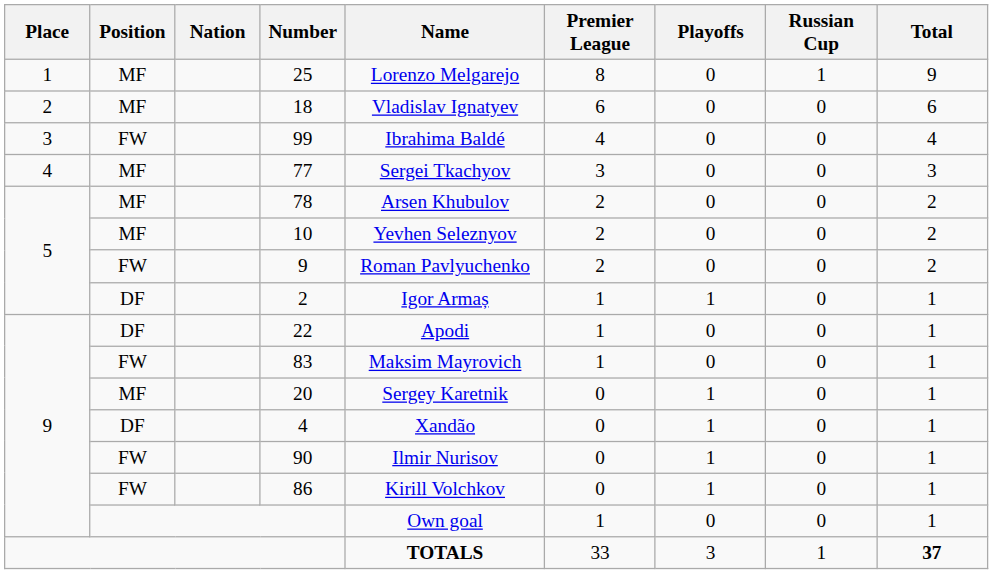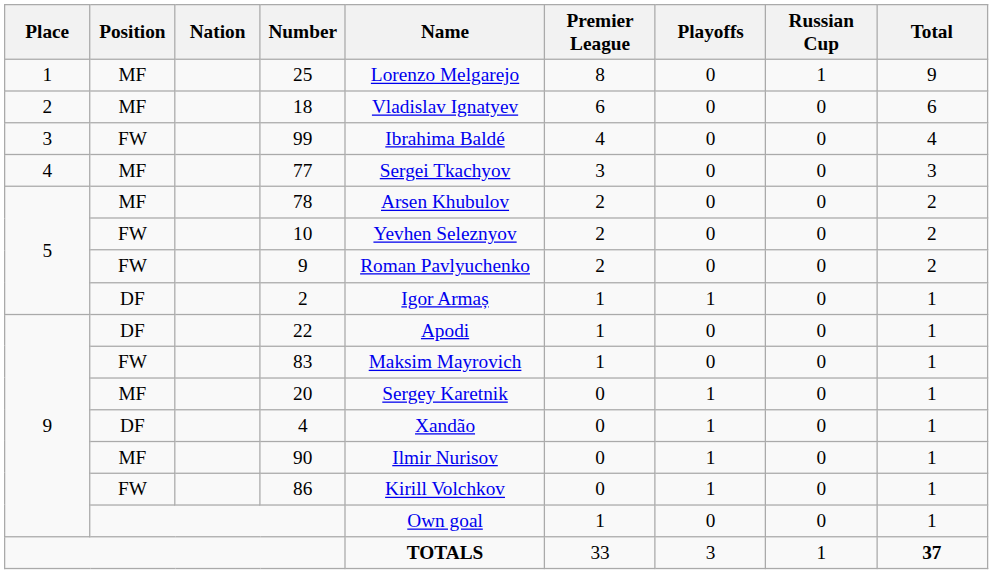10 | Position: MF -> FW
90 | Position: FW -> MF
